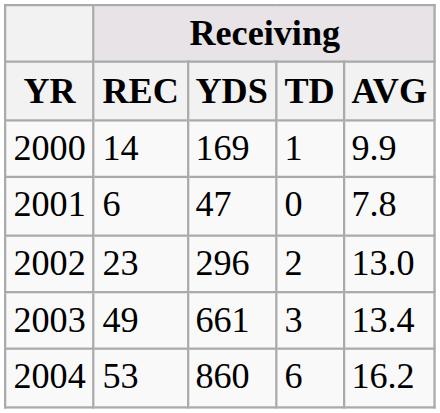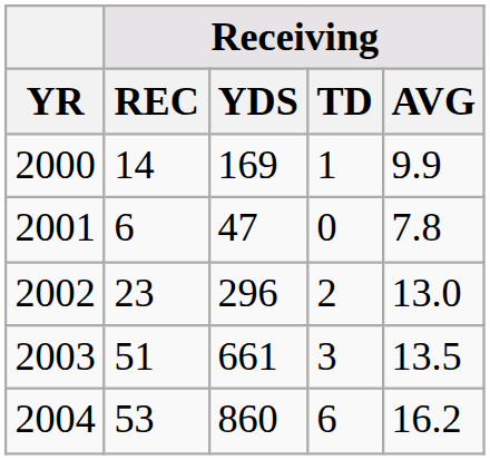2003 | Receiving / REC: 49 -> 51
2003 | Receiving / AVG: 13.4 -> 13.5
